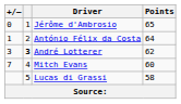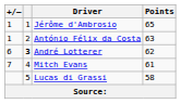Jérôme d'Ambrosio | +/–: 0 -> 1
António Félix da Costa | Points: 64 -> 63
André Lotterer | +/–: 3 -> 6
Mitch Evans | Points: 60 -> 61
